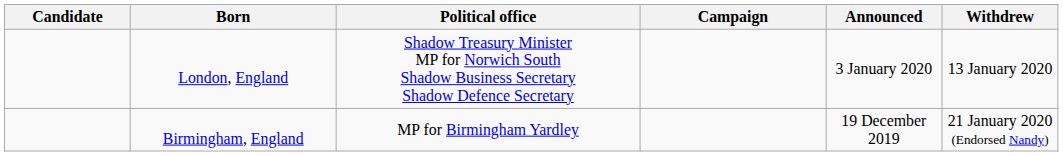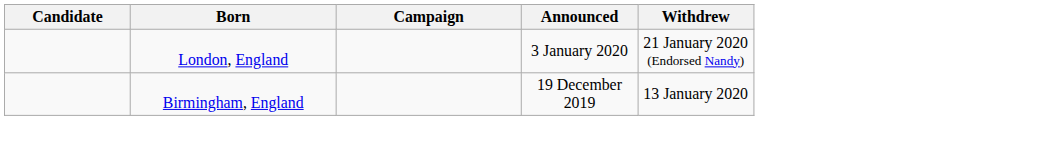- column: Political office | Shadow Treasury Minister MP for Norwich South Shadow Business Secretary Shadow Defence Secretary | MP for Birmingham Yardley
London, England | Withdrew: 13 January 2020 -> 21 January 2020 (Endorsed Nandy)
Birmingham, England | Withdrew: 21 January 2020 (Endorsed Nandy) -> 13 January 2020
